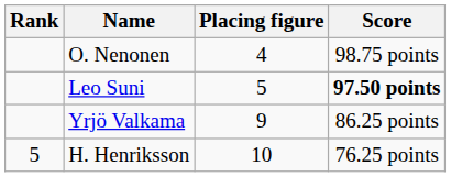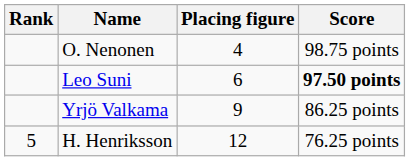Leo Suni | Placing figure: 5 -> 6
H. Henriksson | Placing figure: 10 -> 12
